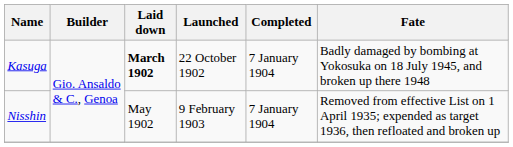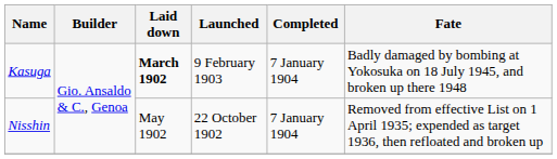Kasuga | Launched: 22 October 1902 -> 9 February 1903
Nisshin | Launched: 9 February 1903 -> 22 October 1902
